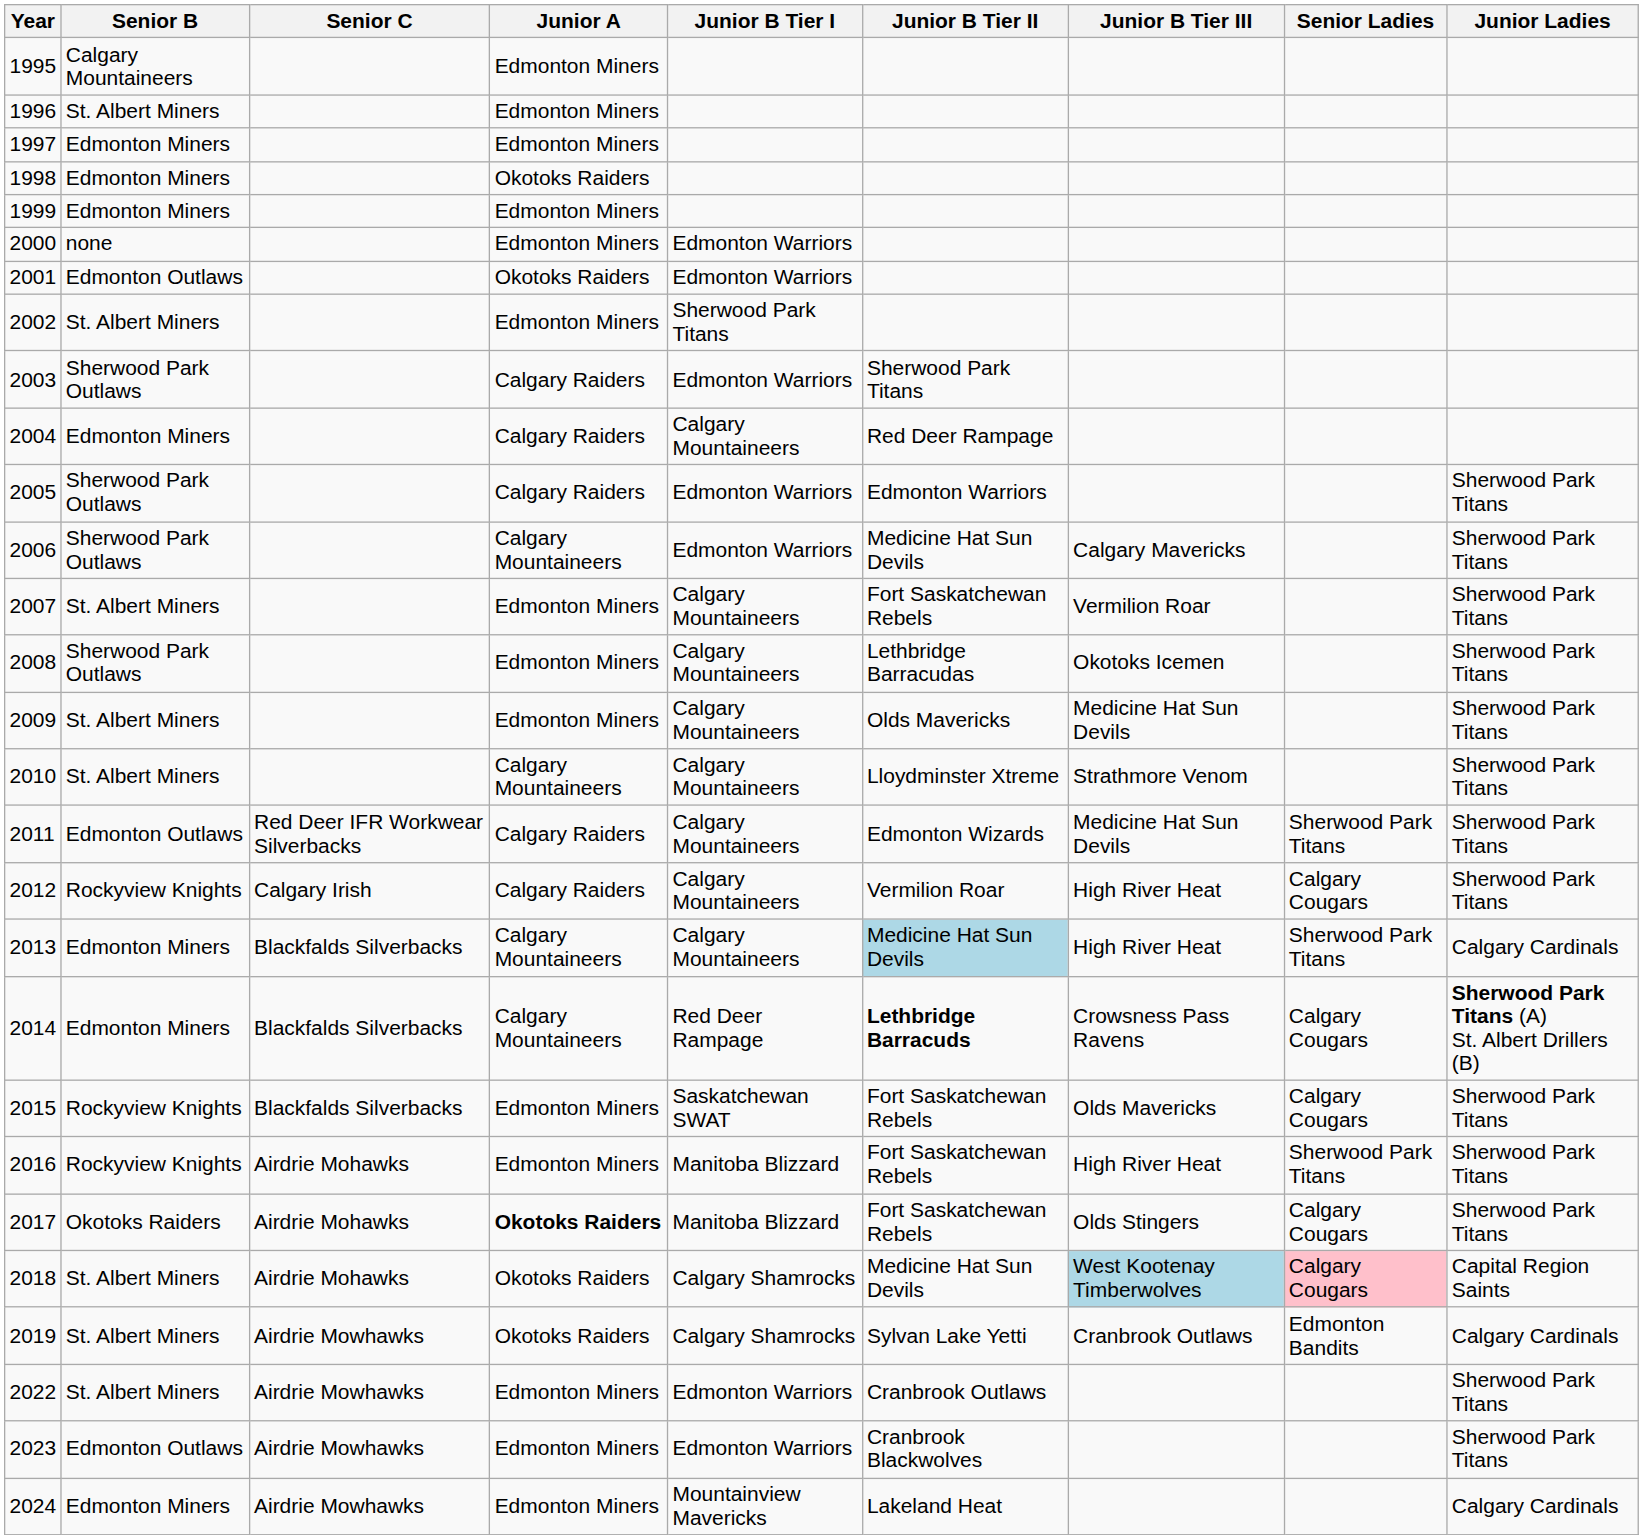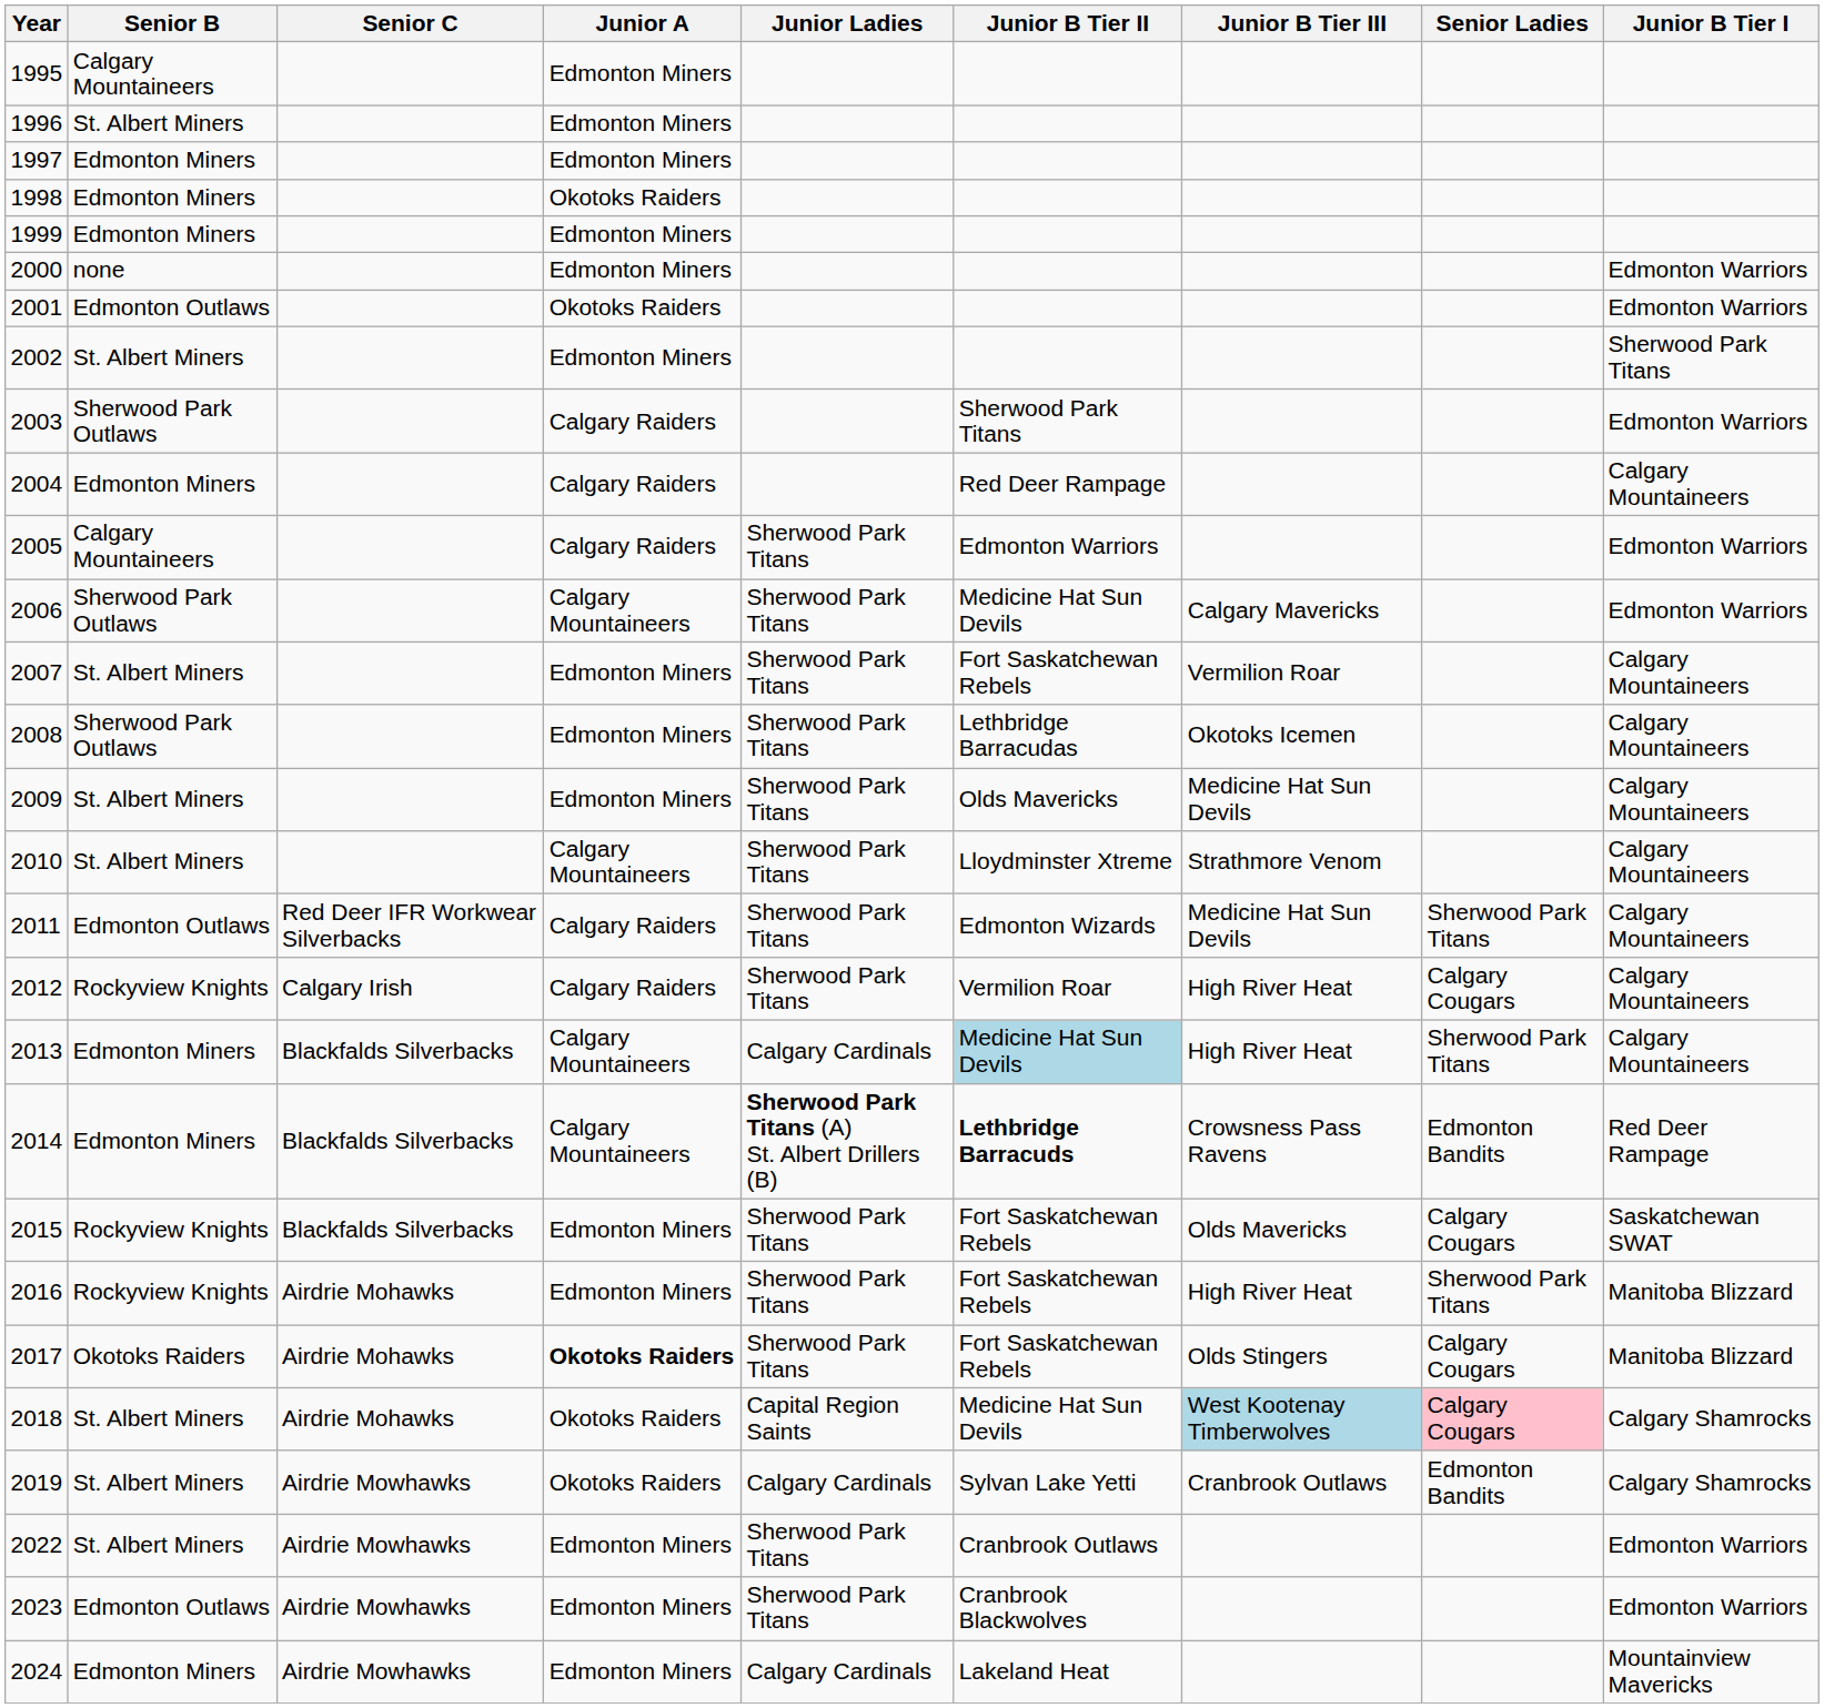columns swapped: Junior B Tier I <-> Junior Ladies
2005 | Senior B: Sherwood Park Outlaws -> Calgary Mountaineers
2014 | Senior Ladies: Calgary Cougars -> Edmonton Bandits
